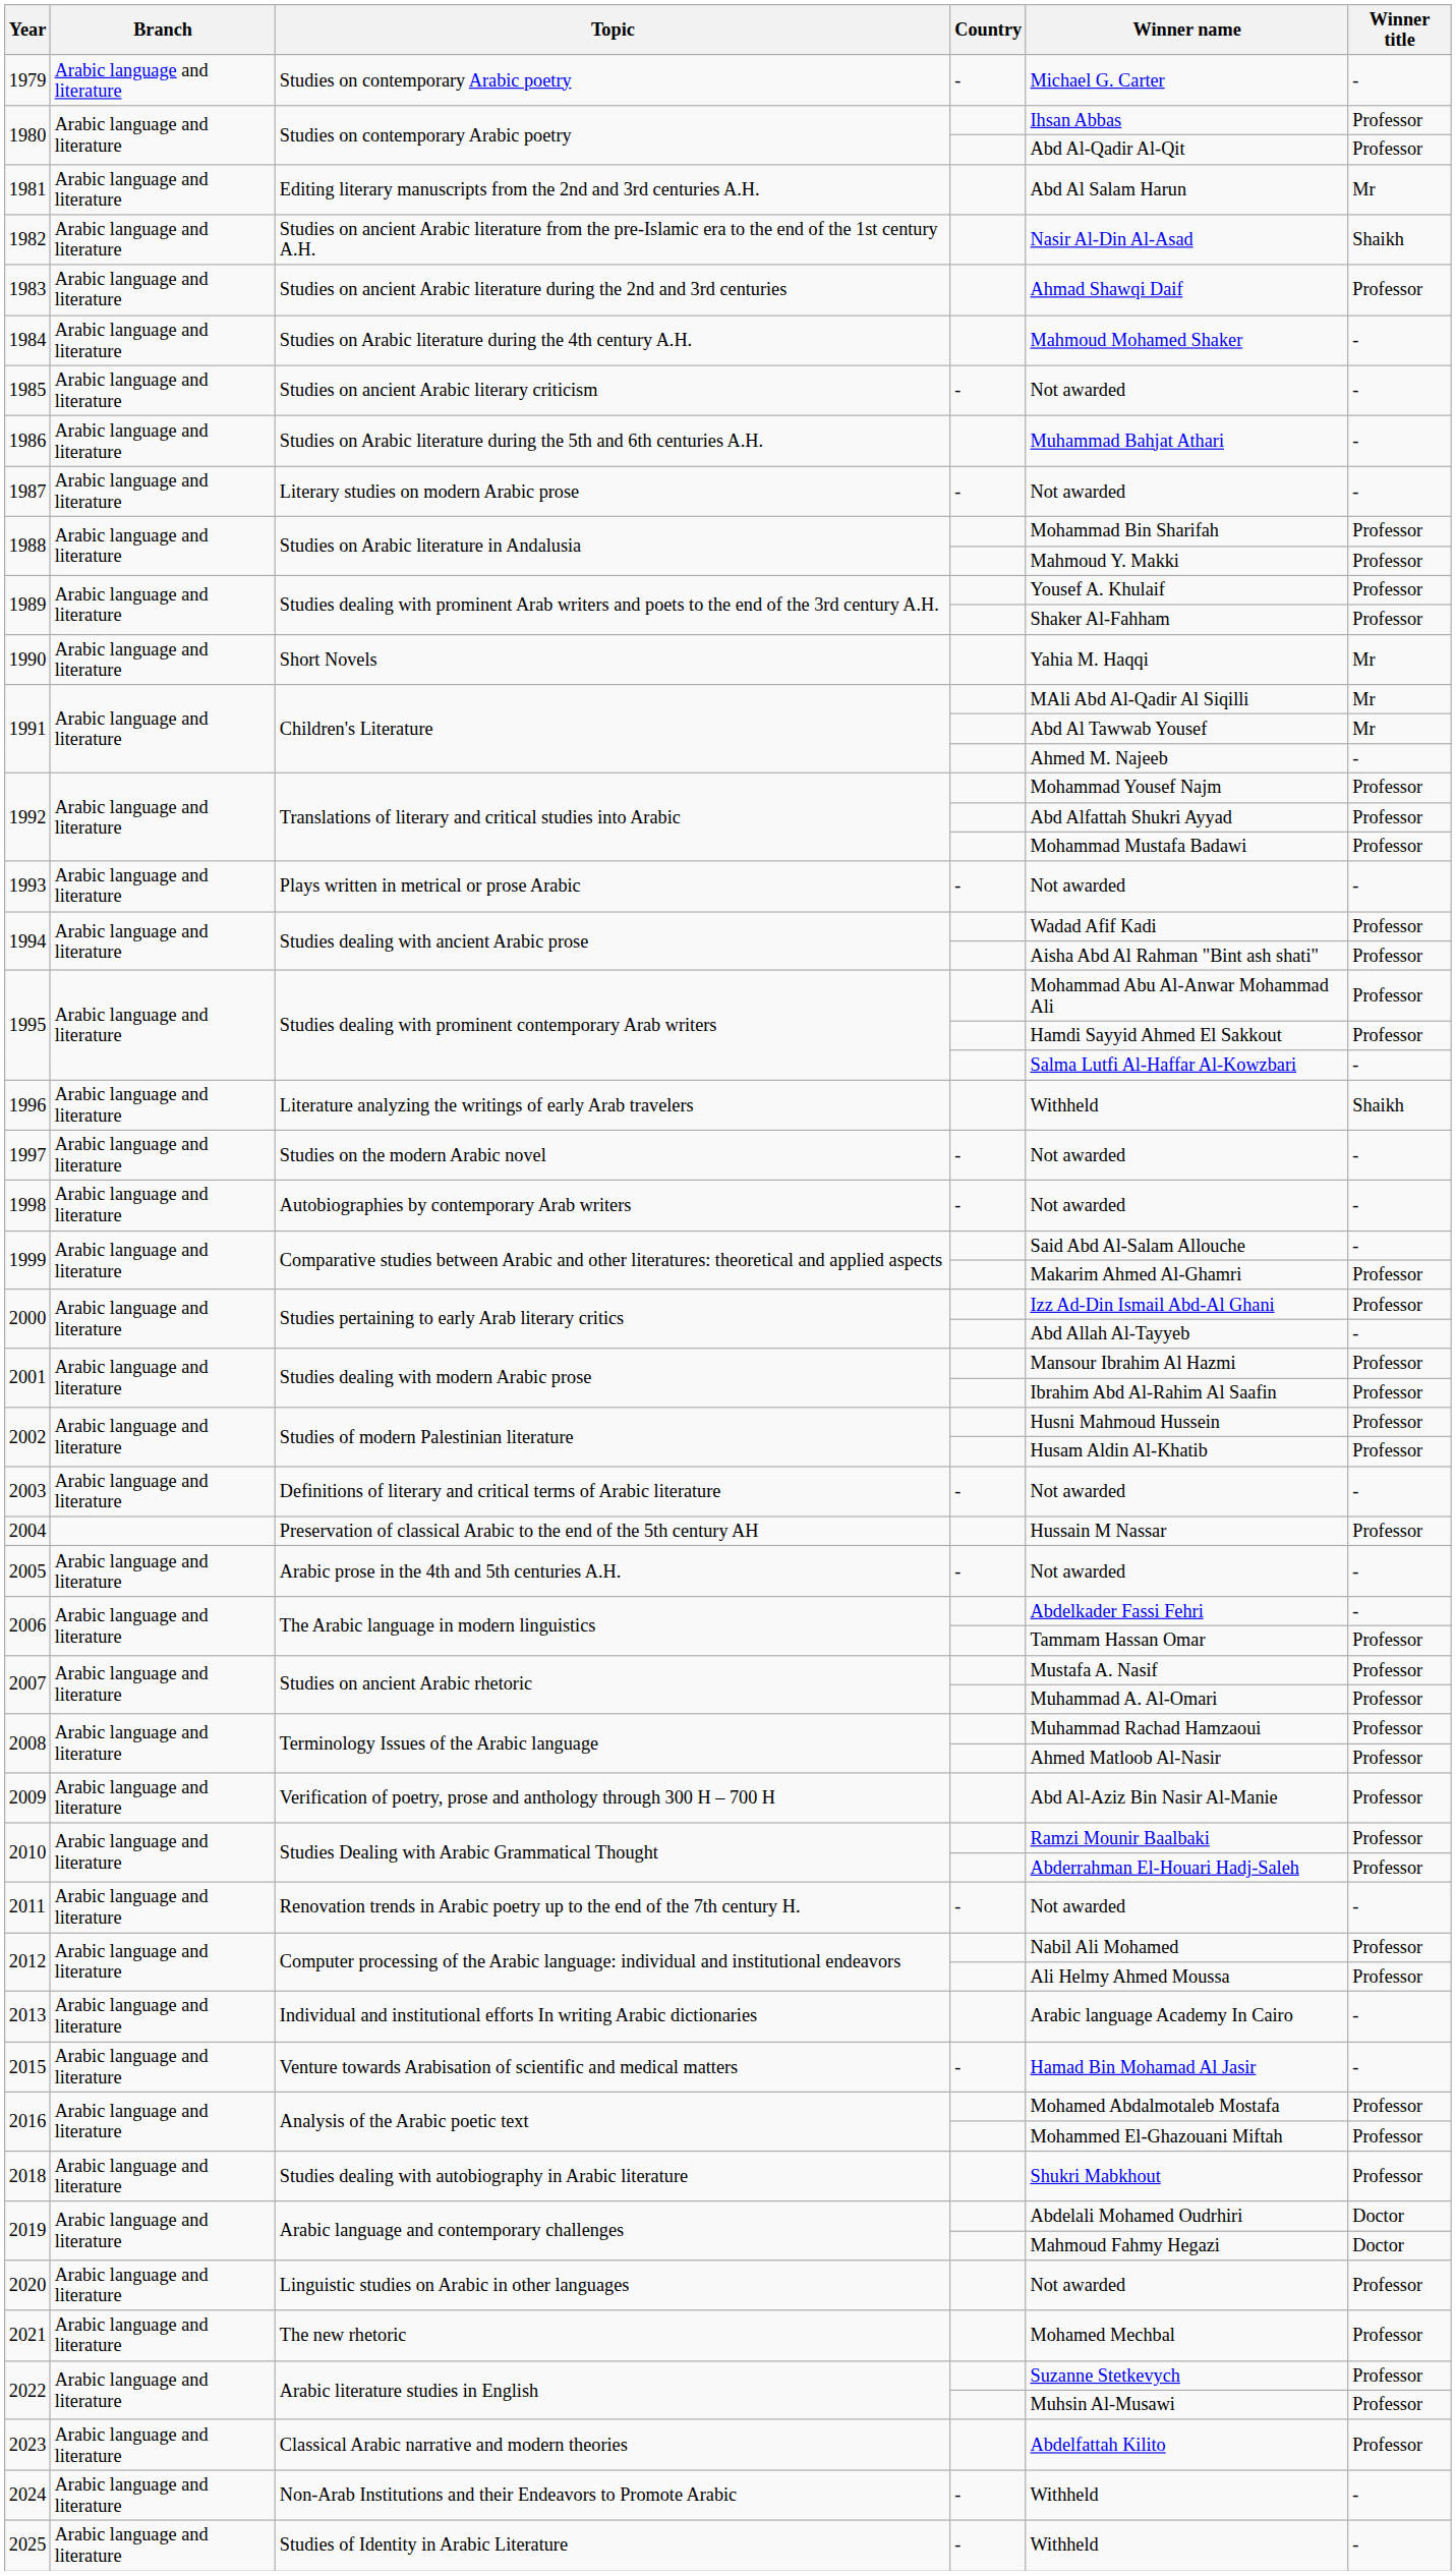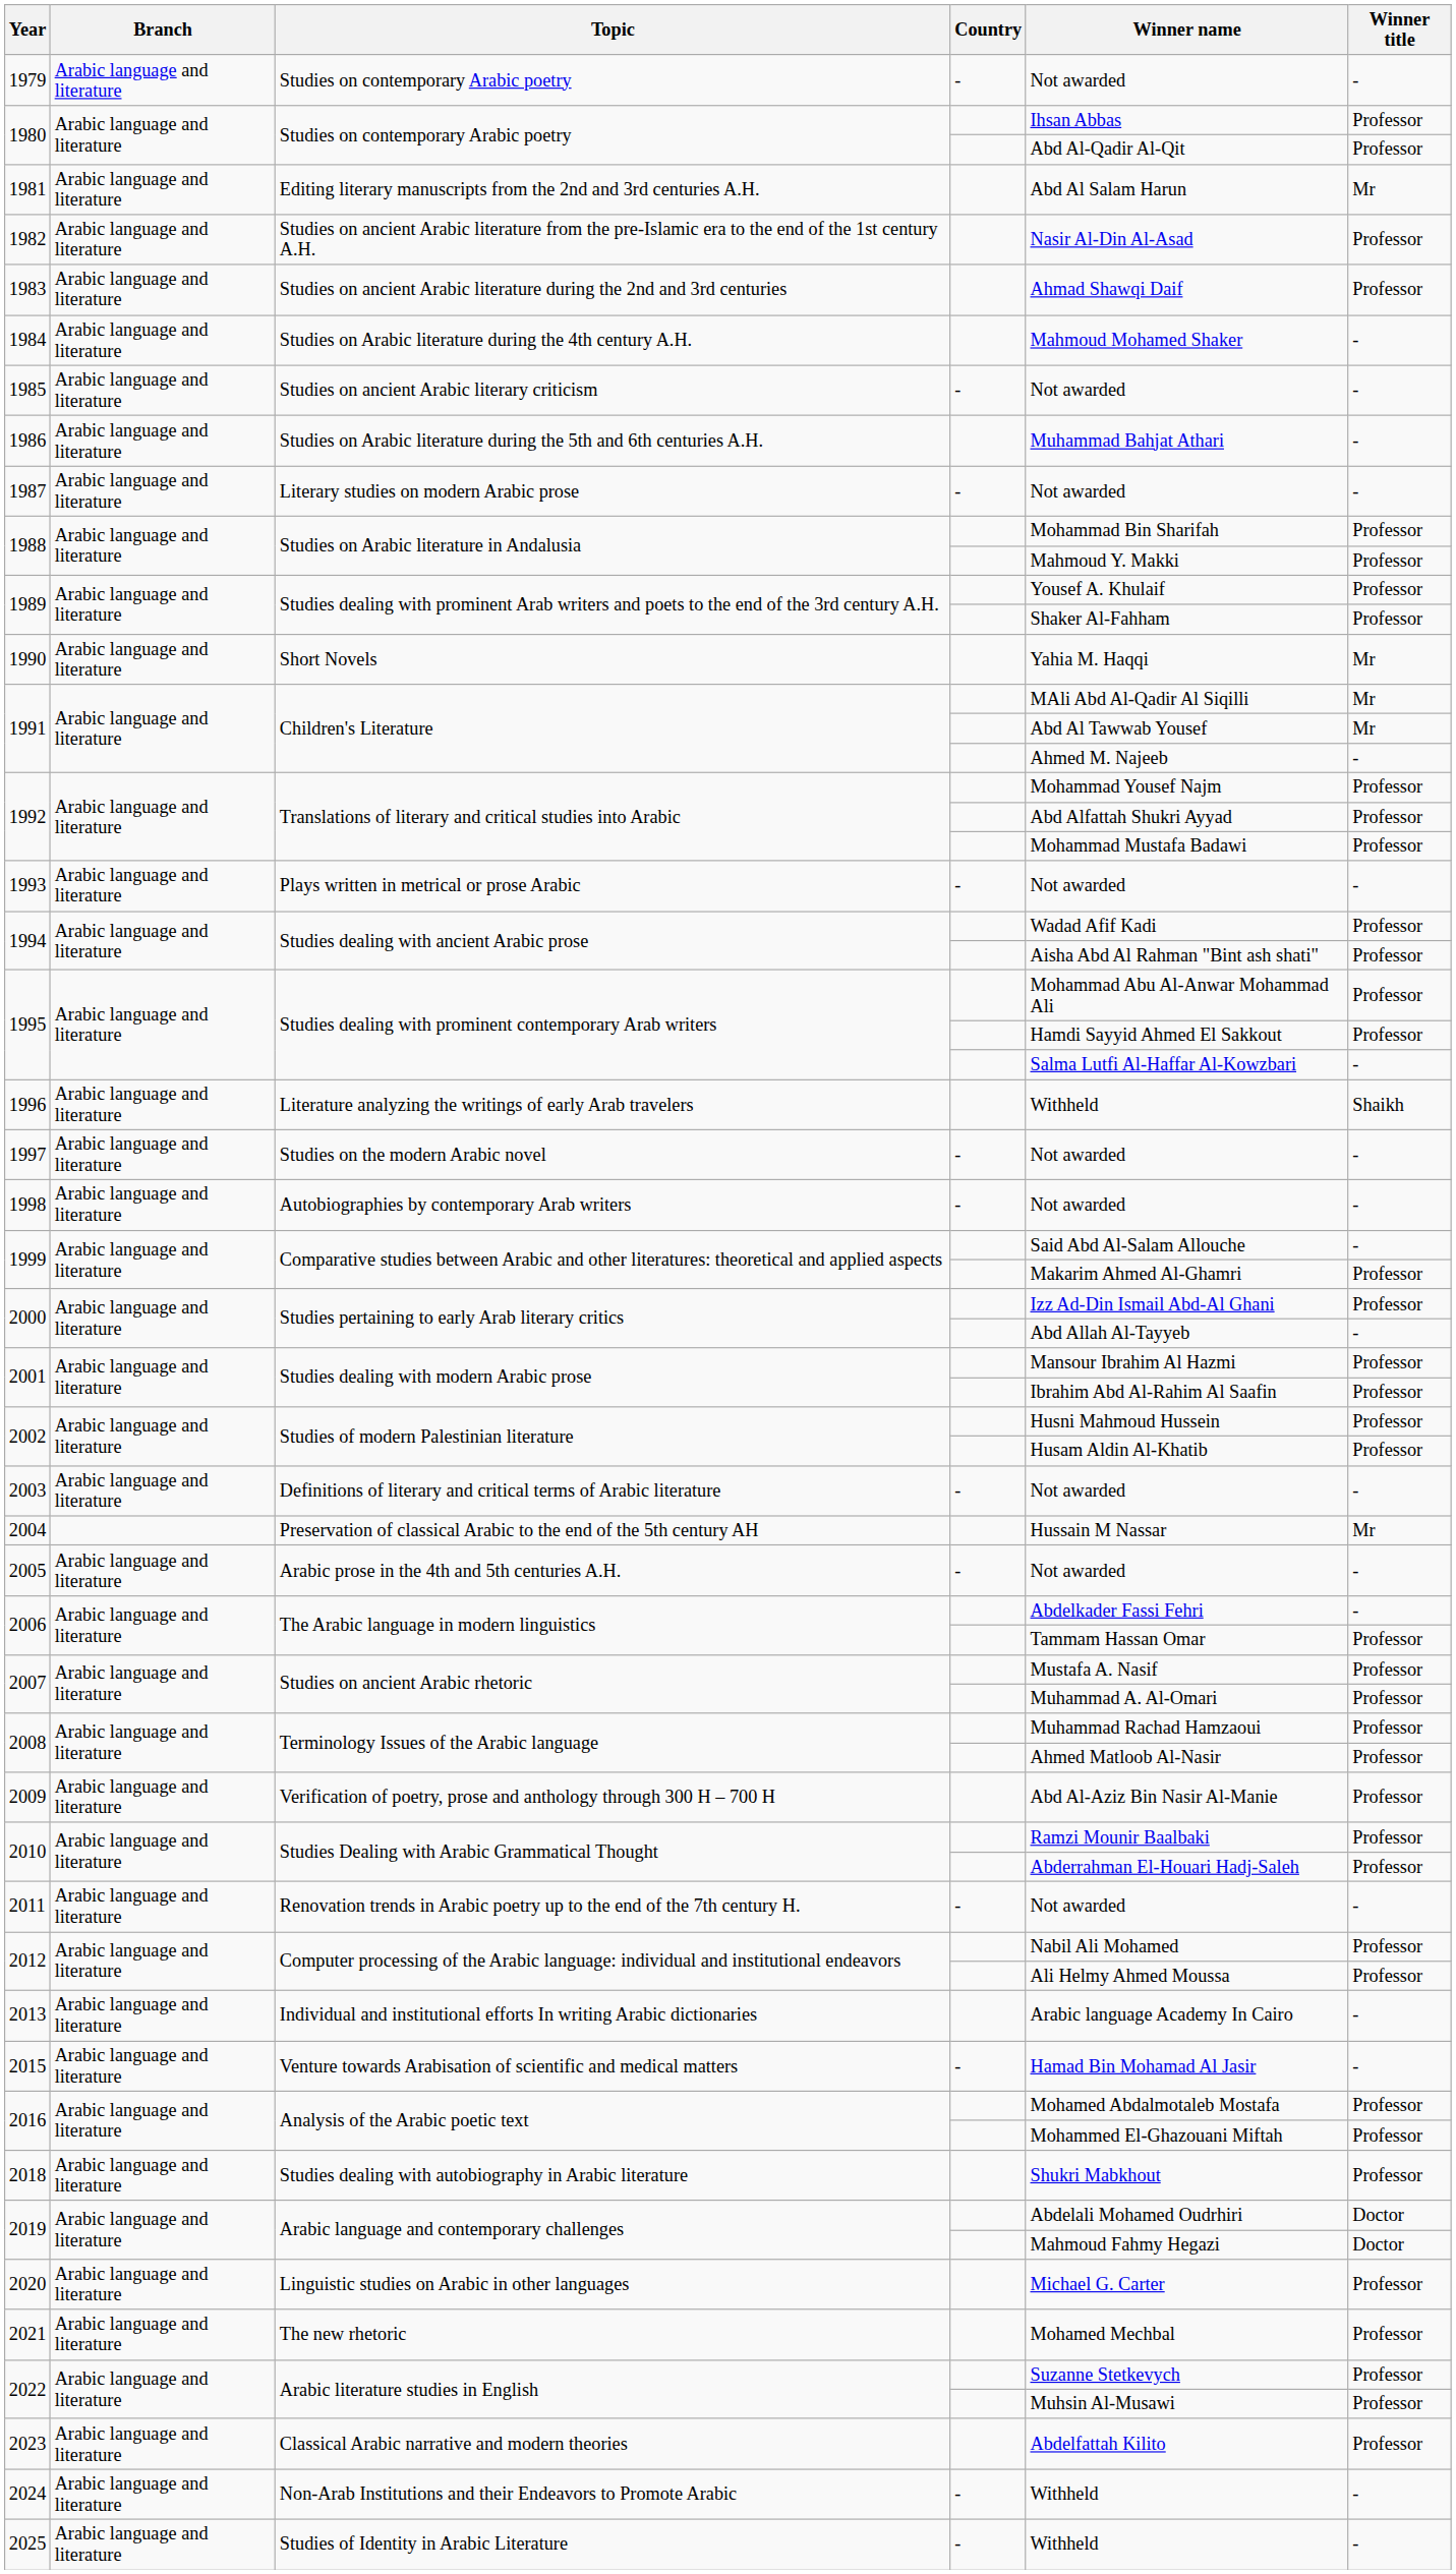1979 | Winner name: Michael G. Carter -> Not awarded
1982 | Winner title: Shaikh -> Professor
2004 | Winner title: Professor -> Mr
2020 | Winner name: Not awarded -> Michael G. Carter
